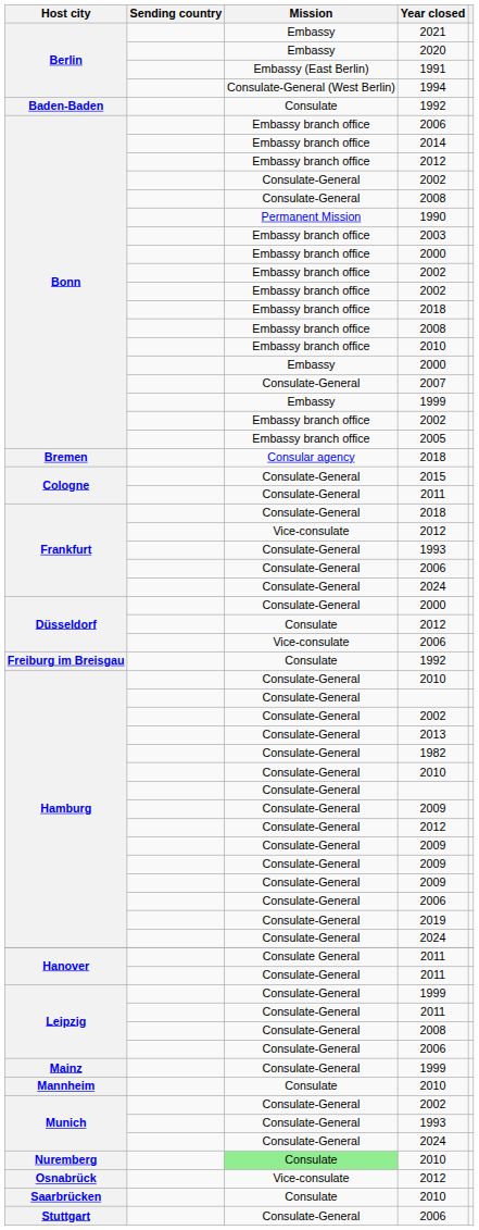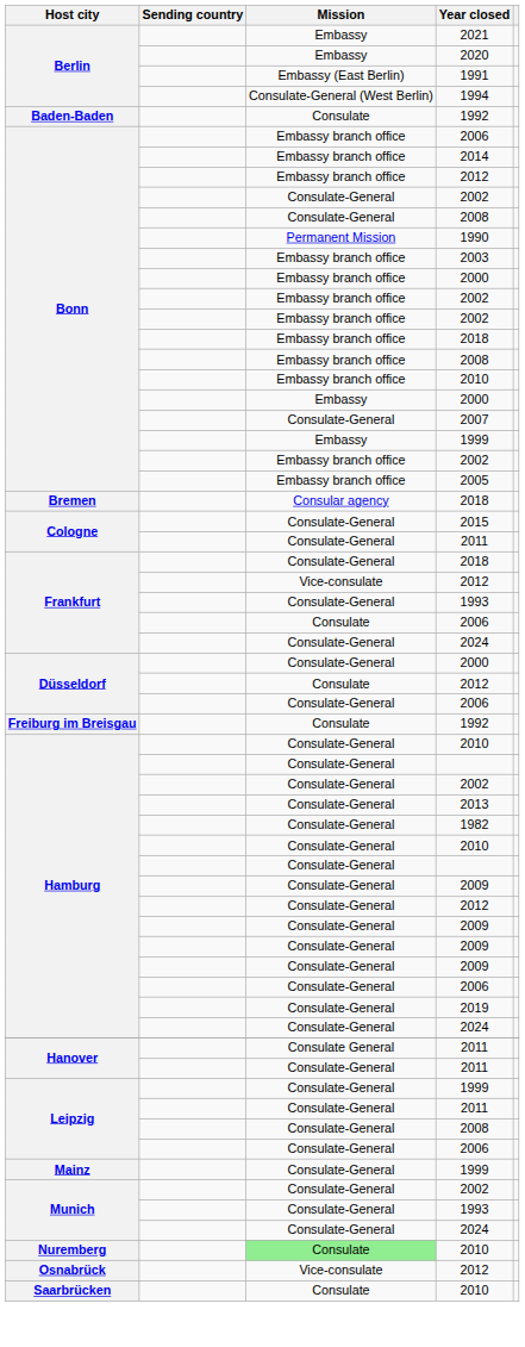Frankfurt / 2006 | Mission: Consulate-General -> Consulate
Düsseldorf / 2006 | Mission: Vice-consulate -> Consulate-General
- row: Mannheim | Consulate | 2010
- row: Stuttgart | Consulate-General | 2006
